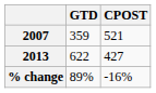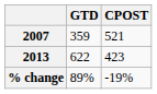2013 | CPOST: 427 -> 423
% change | CPOST: -16% -> -19%
